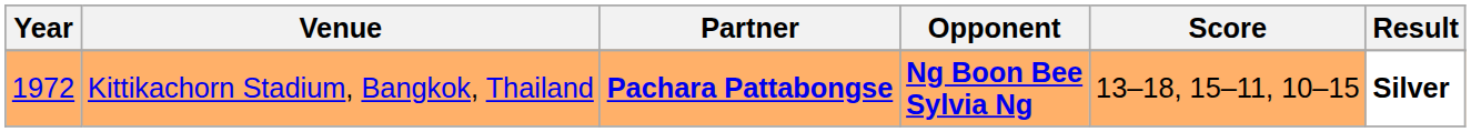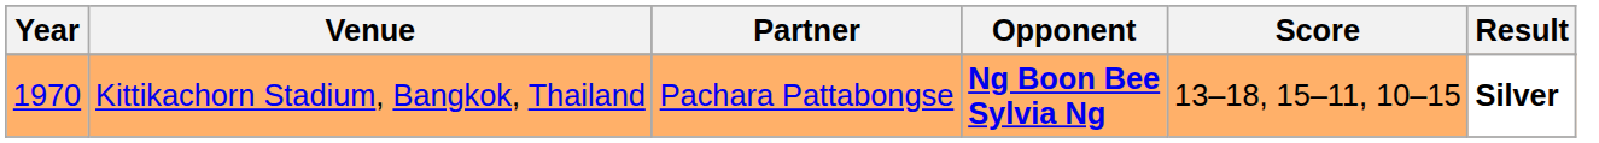Kittikachorn Stadium, Bangkok, Thailand | Year: 1972 -> 1970
Kittikachorn Stadium, Bangkok, Thailand | Partner: bold -> normal
